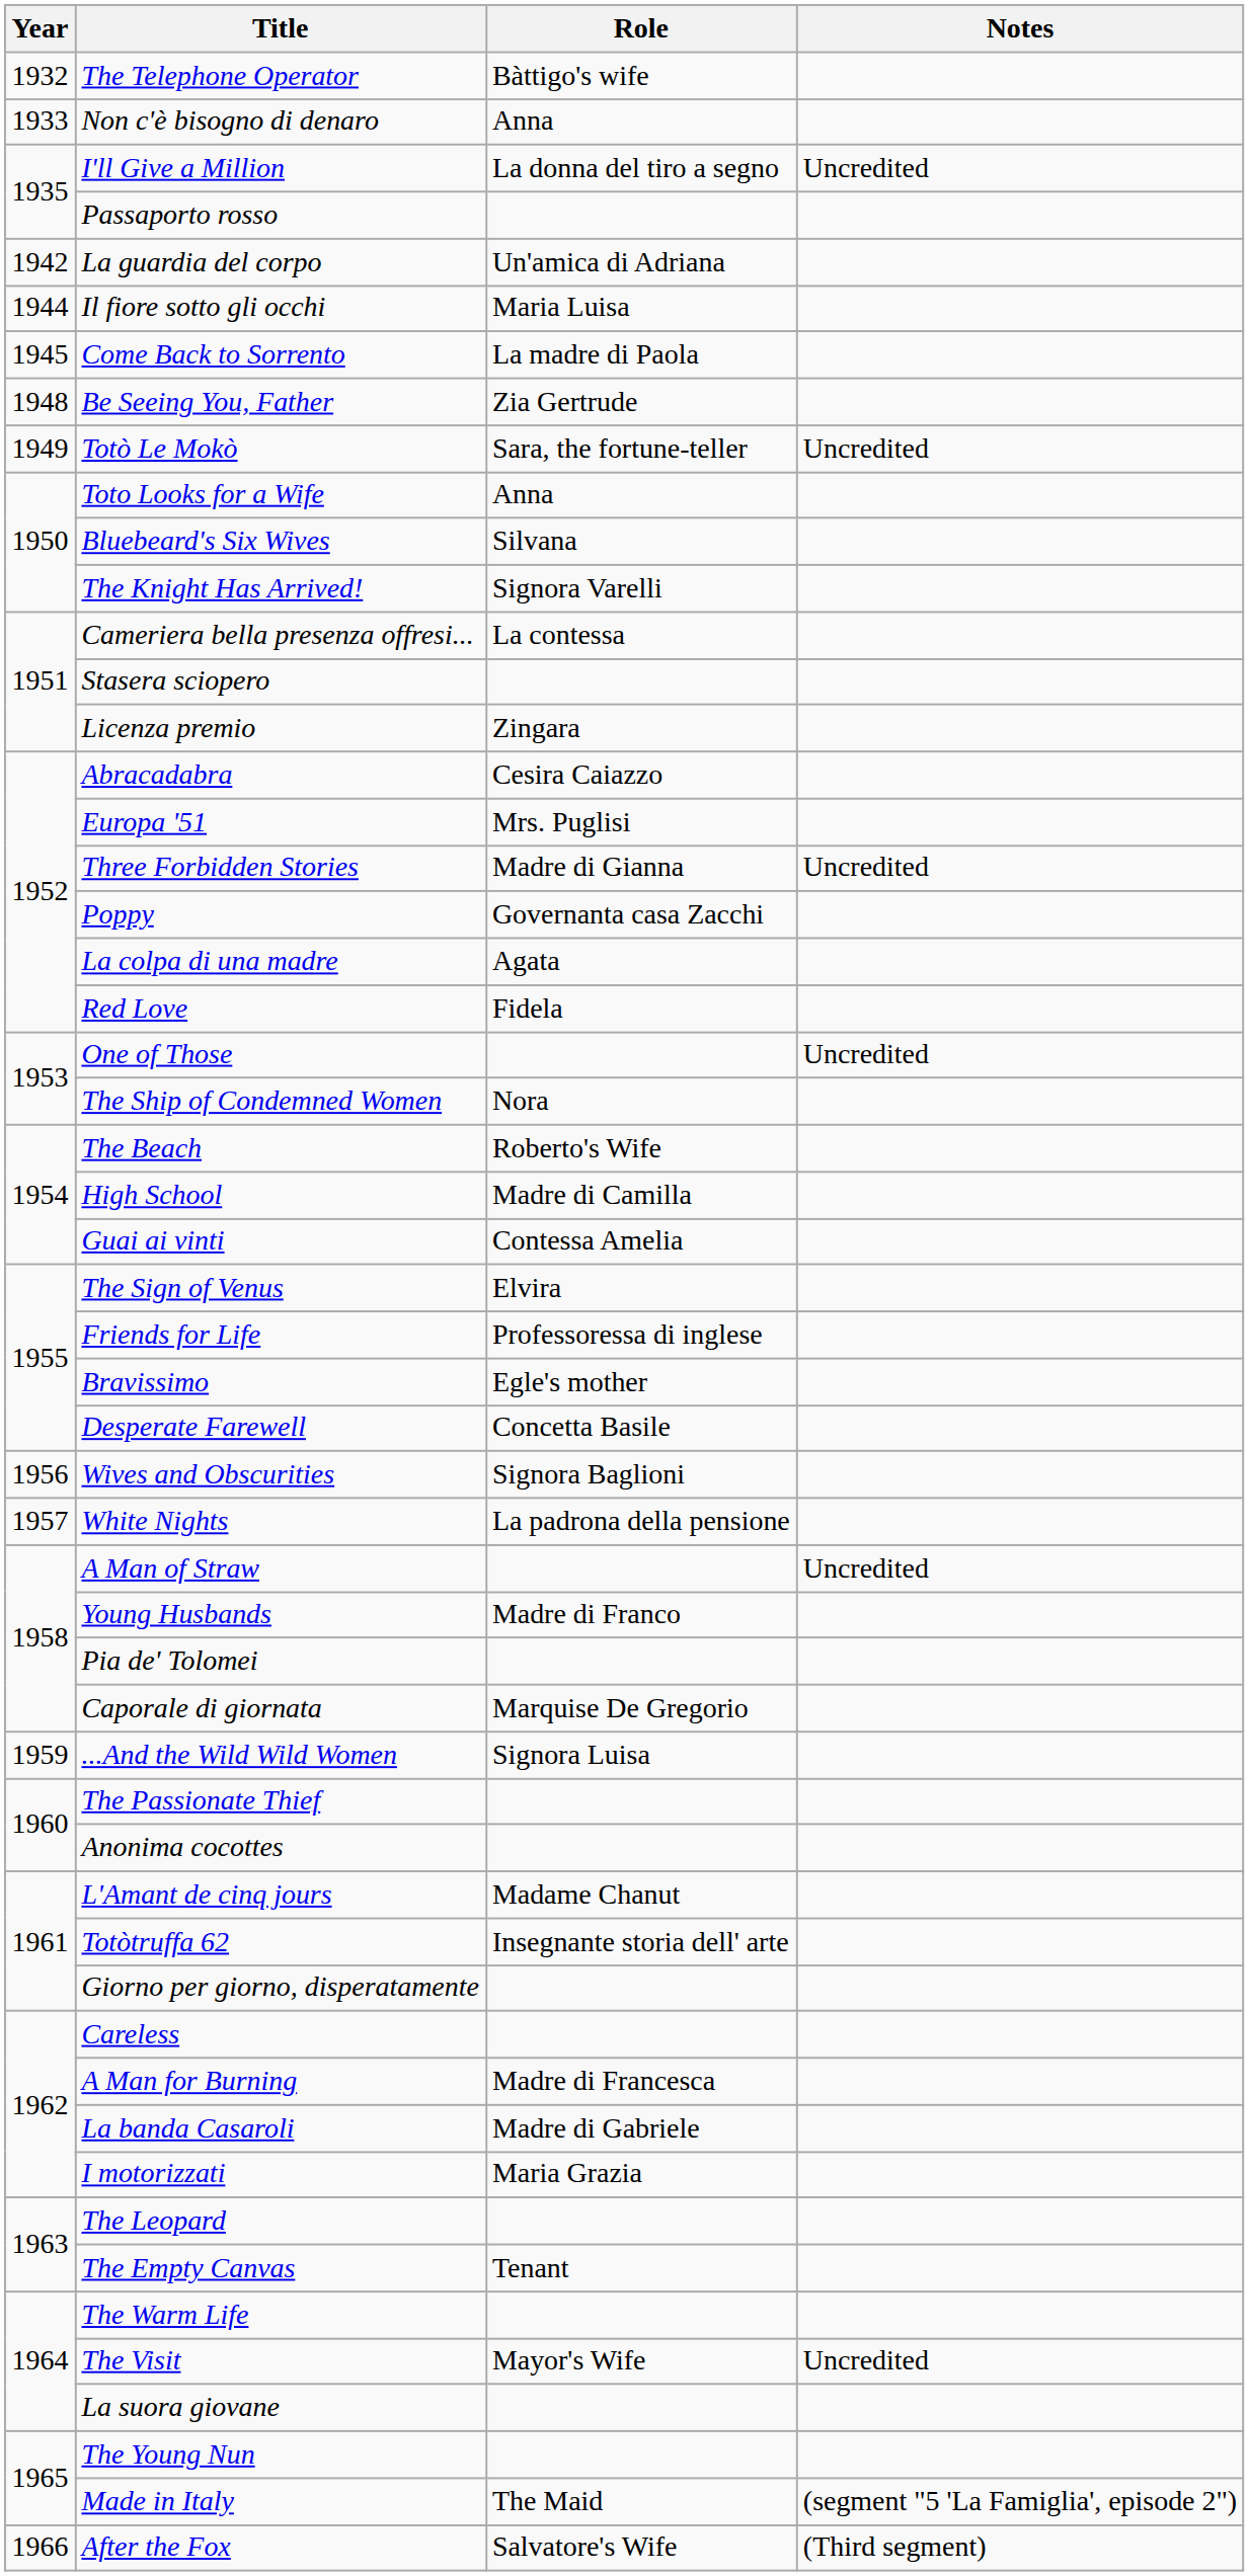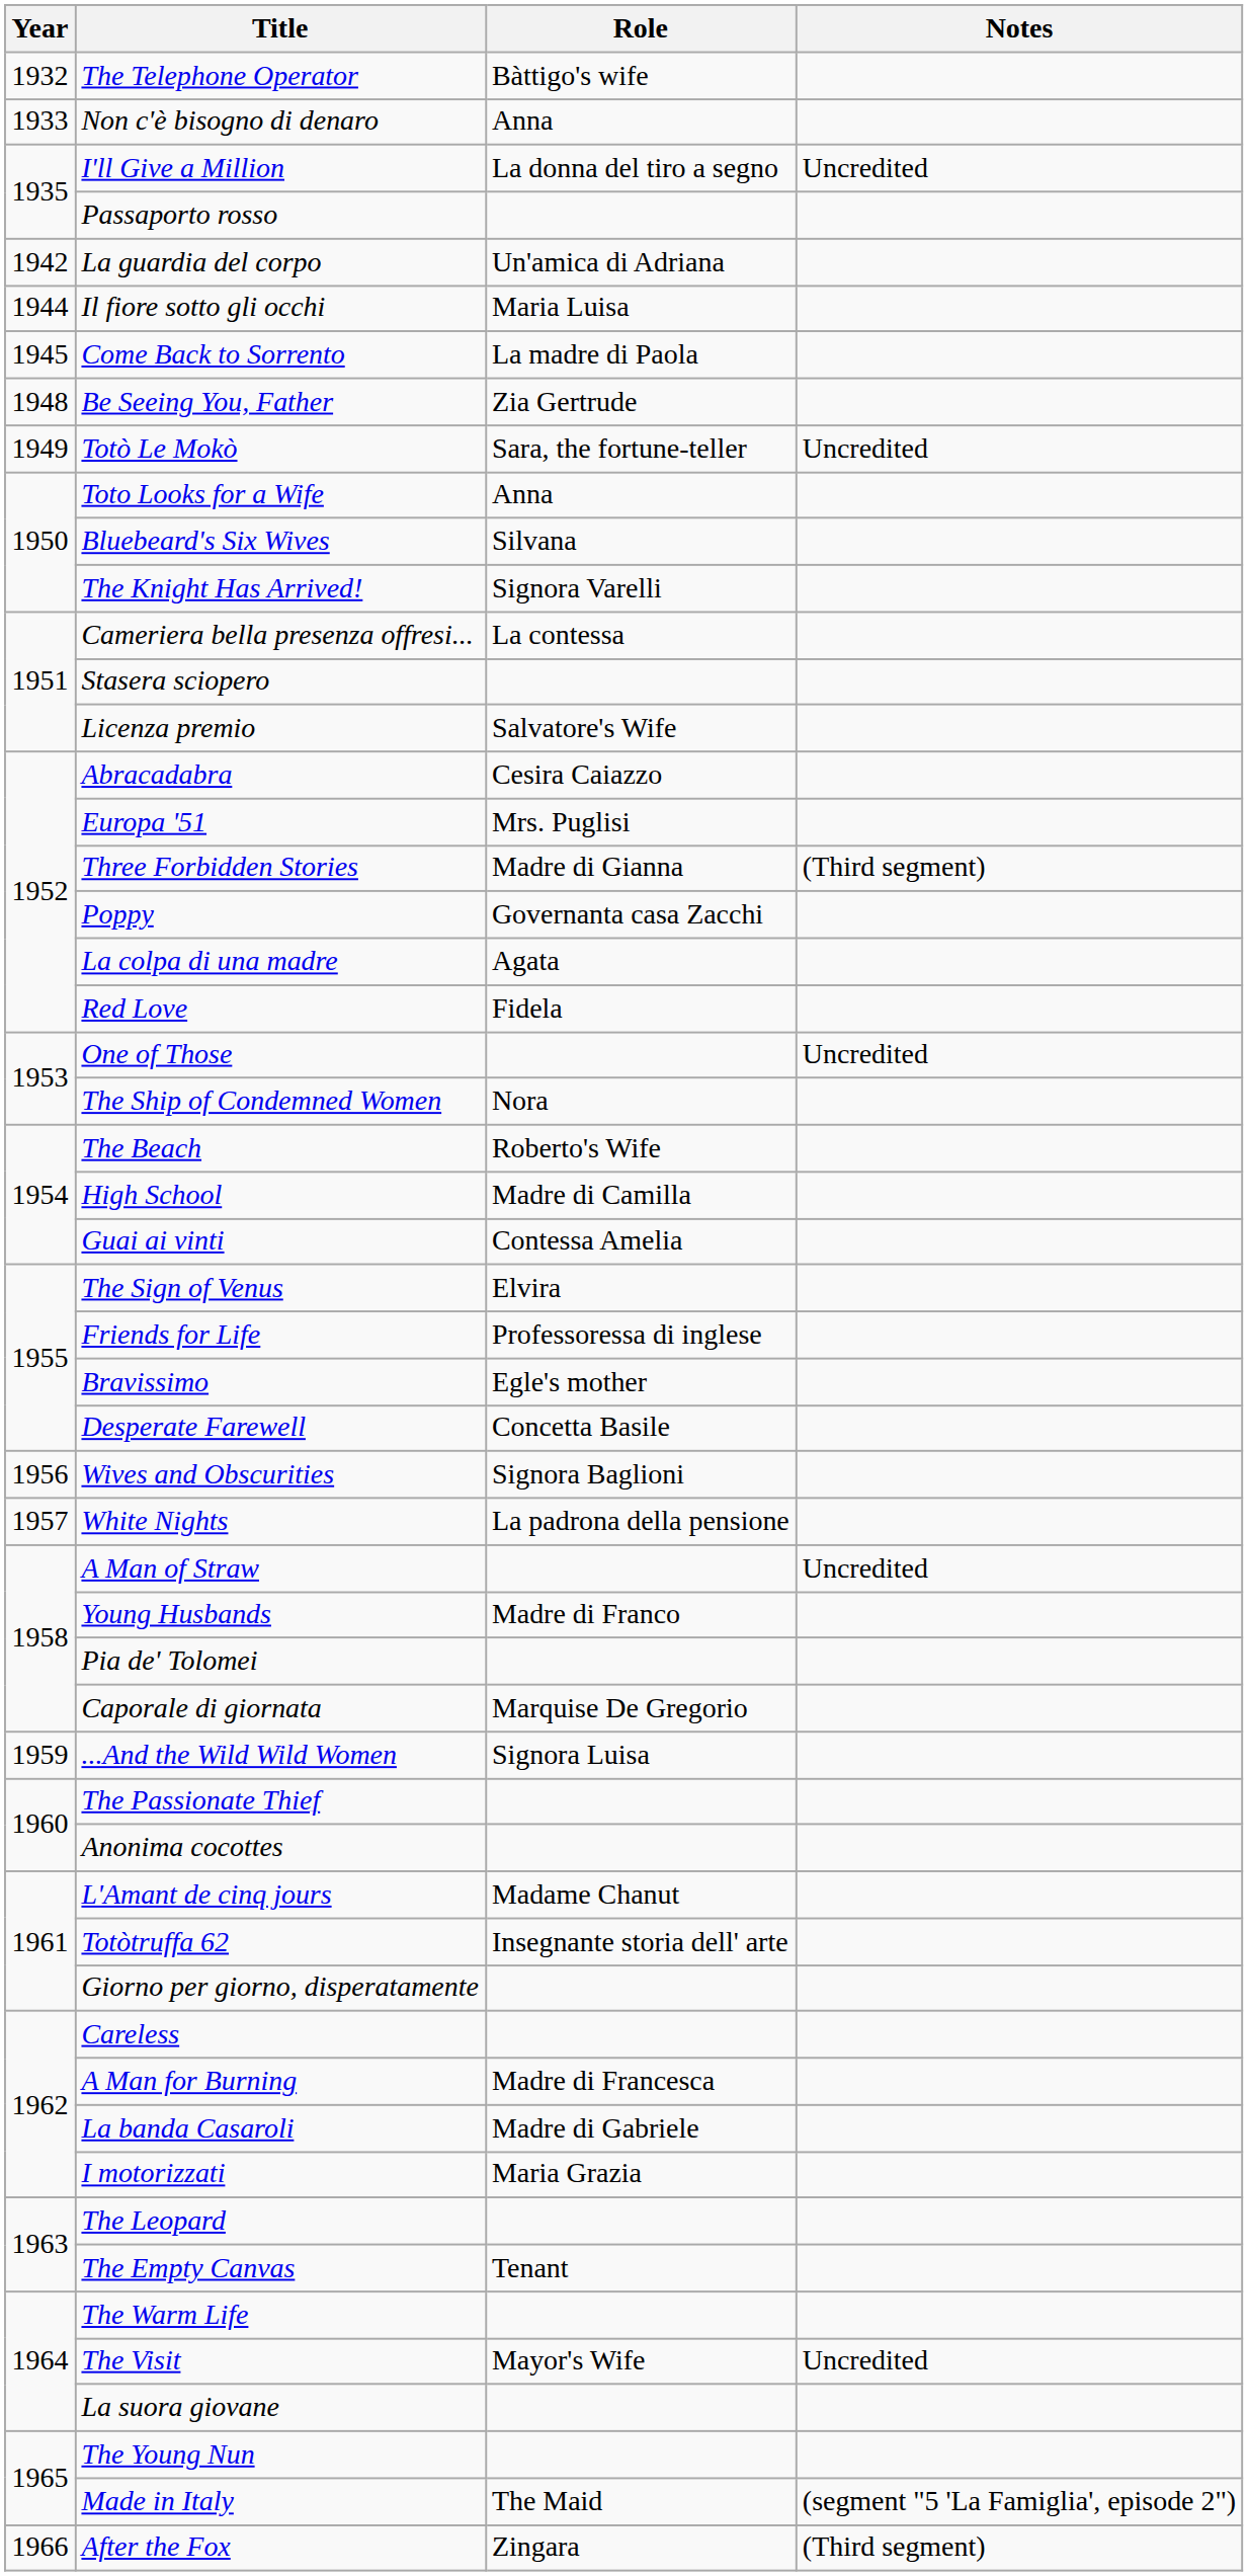Licenza premio | Role: Zingara -> Salvatore's Wife
Three Forbidden Stories | Notes: Uncredited -> (Third segment)
After the Fox | Role: Salvatore's Wife -> Zingara
